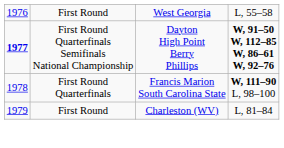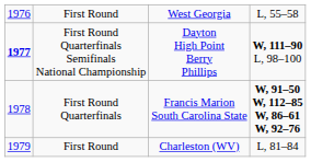First Round Quarterfinals Semifinals National Championship | column 4: W, 91–50 W, 112–85 W, 86–61 W, 92–76 -> W, 111–90 L, 98–100
First Round Quarterfinals | column 4: W, 111–90 L, 98–100 -> W, 91–50 W, 112–85 W, 86–61 W, 92–76
